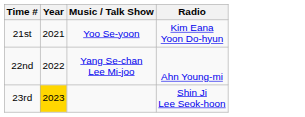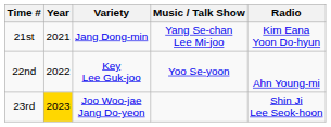+ column: Variety | Jang Dong-min | Key Lee Guk-joo | Joo Woo-jae Jang Do-yeon
21st | Music / Talk Show: Yoo Se-yoon -> Yang Se-chan Lee Mi-joo
22nd | Music / Talk Show: Yang Se-chan Lee Mi-joo -> Yoo Se-yoon
